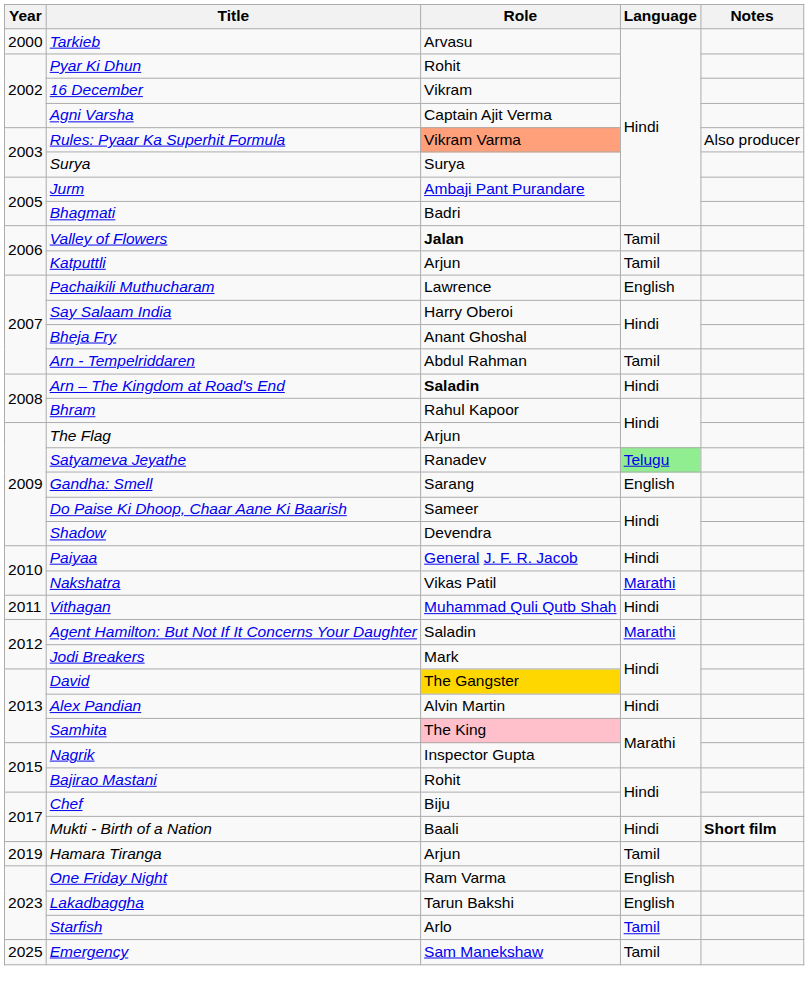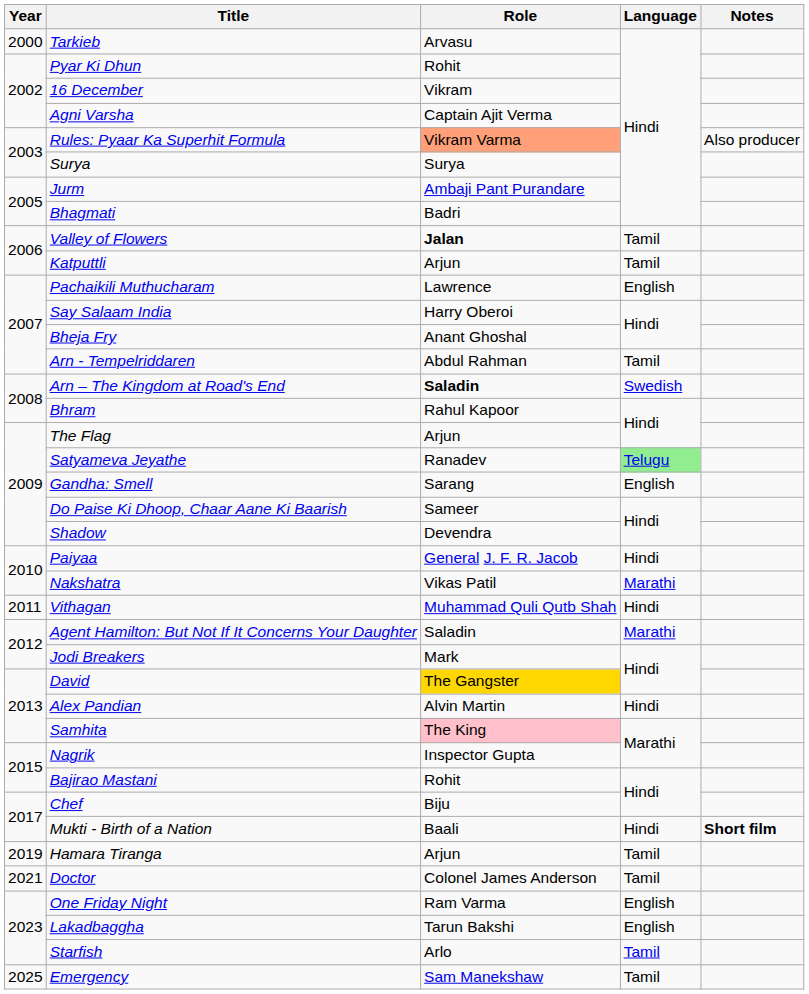Arn – The Kingdom at Road's End | Language: Hindi -> Swedish
+ row: 2021 | Doctor | Colonel James Anderson | Tamil
